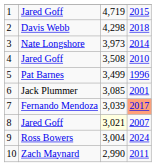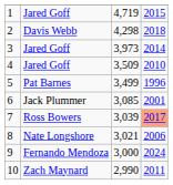3 | column 2: Nate Longshore -> Jared Goff
4 | column 3: 3,508 -> 3,509
7 | column 2: Fernando Mendoza -> Ross Bowers
8 | column 2: Jared Goff -> Nate Longshore
8 | column 3: lightyellow background -> no background
8 | column 4: 2007 -> 2006
9 | column 2: Ross Bowers -> Fernando Mendoza
9 | column 3: 3,004 -> 3,000
